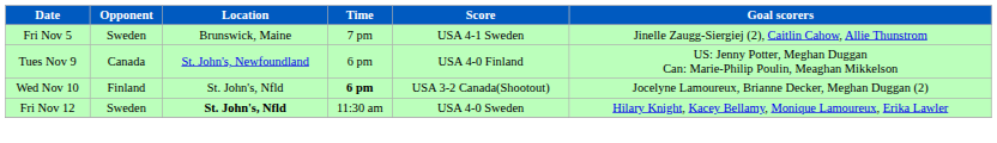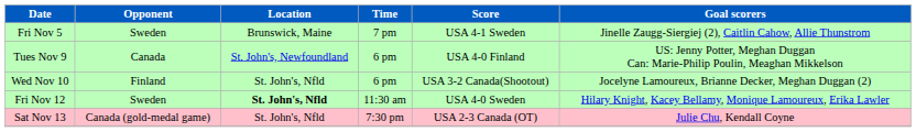Wed Nov 10 | Time: bold -> normal
+ row: Sat Nov 13 | Canada (gold-medal game) | St. John's, Nfld | 7:30 pm | USA 2-3 Canada (OT) | Julie Chu, Kendall Coyne
